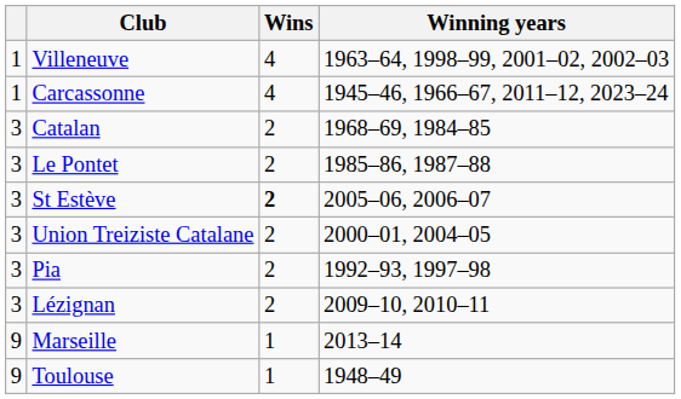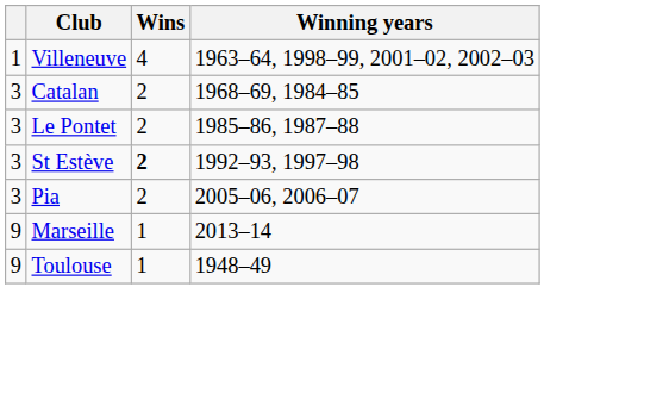- row: 1 | Carcassonne | 4 | 1945–46, 1966–67, 2011–12, 2023–24
St Estève | Winning years: 2005–06, 2006–07 -> 1992–93, 1997–98
- row: 3 | Union Treiziste Catalane | 2 | 2000–01, 2004–05
Pia | Winning years: 1992–93, 1997–98 -> 2005–06, 2006–07
- row: 3 | Lézignan | 2 | 2009–10, 2010–11
